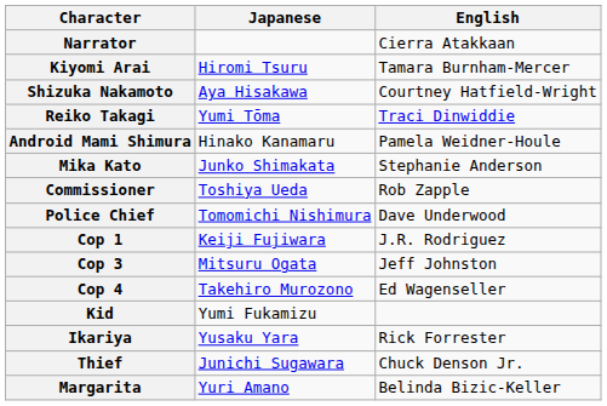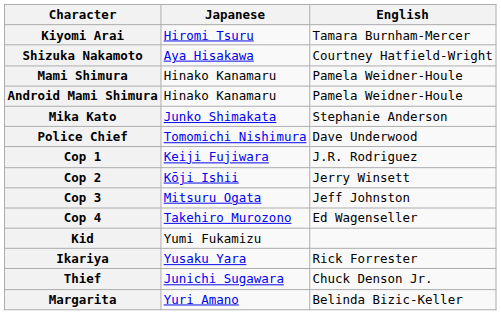- row: Narrator | Cierra Atakkaan
- row: Reiko Takagi | Yumi Tōma | Traci Dinwiddie
+ row: Mami Shimura | Hinako Kanamaru | Pamela Weidner-Houle
- row: Commissioner | Toshiya Ueda | Rob Zapple
+ row: Cop 2 | Kōji Ishii | Jerry Winsett
